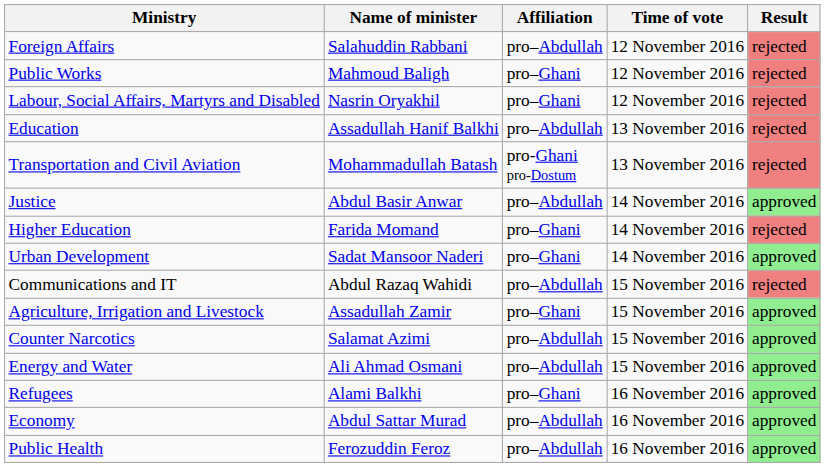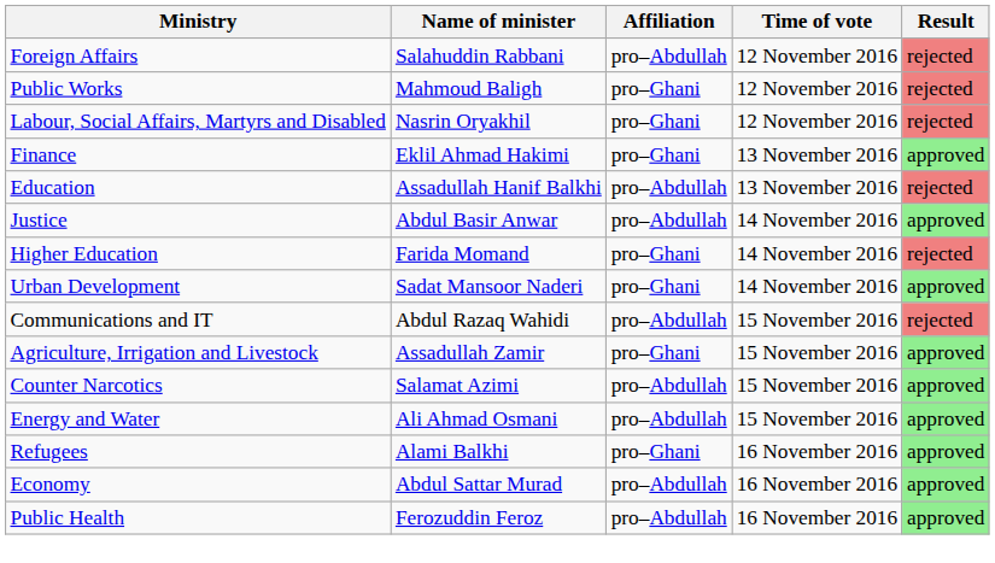+ row: Finance | Eklil Ahmad Hakimi | pro–Ghani | 13 November 2016 | approved
- row: Transportation and Civil Aviation | Mohammadullah Batash | pro-Ghani pro-Dostum | 13 November 2016 | rejected
